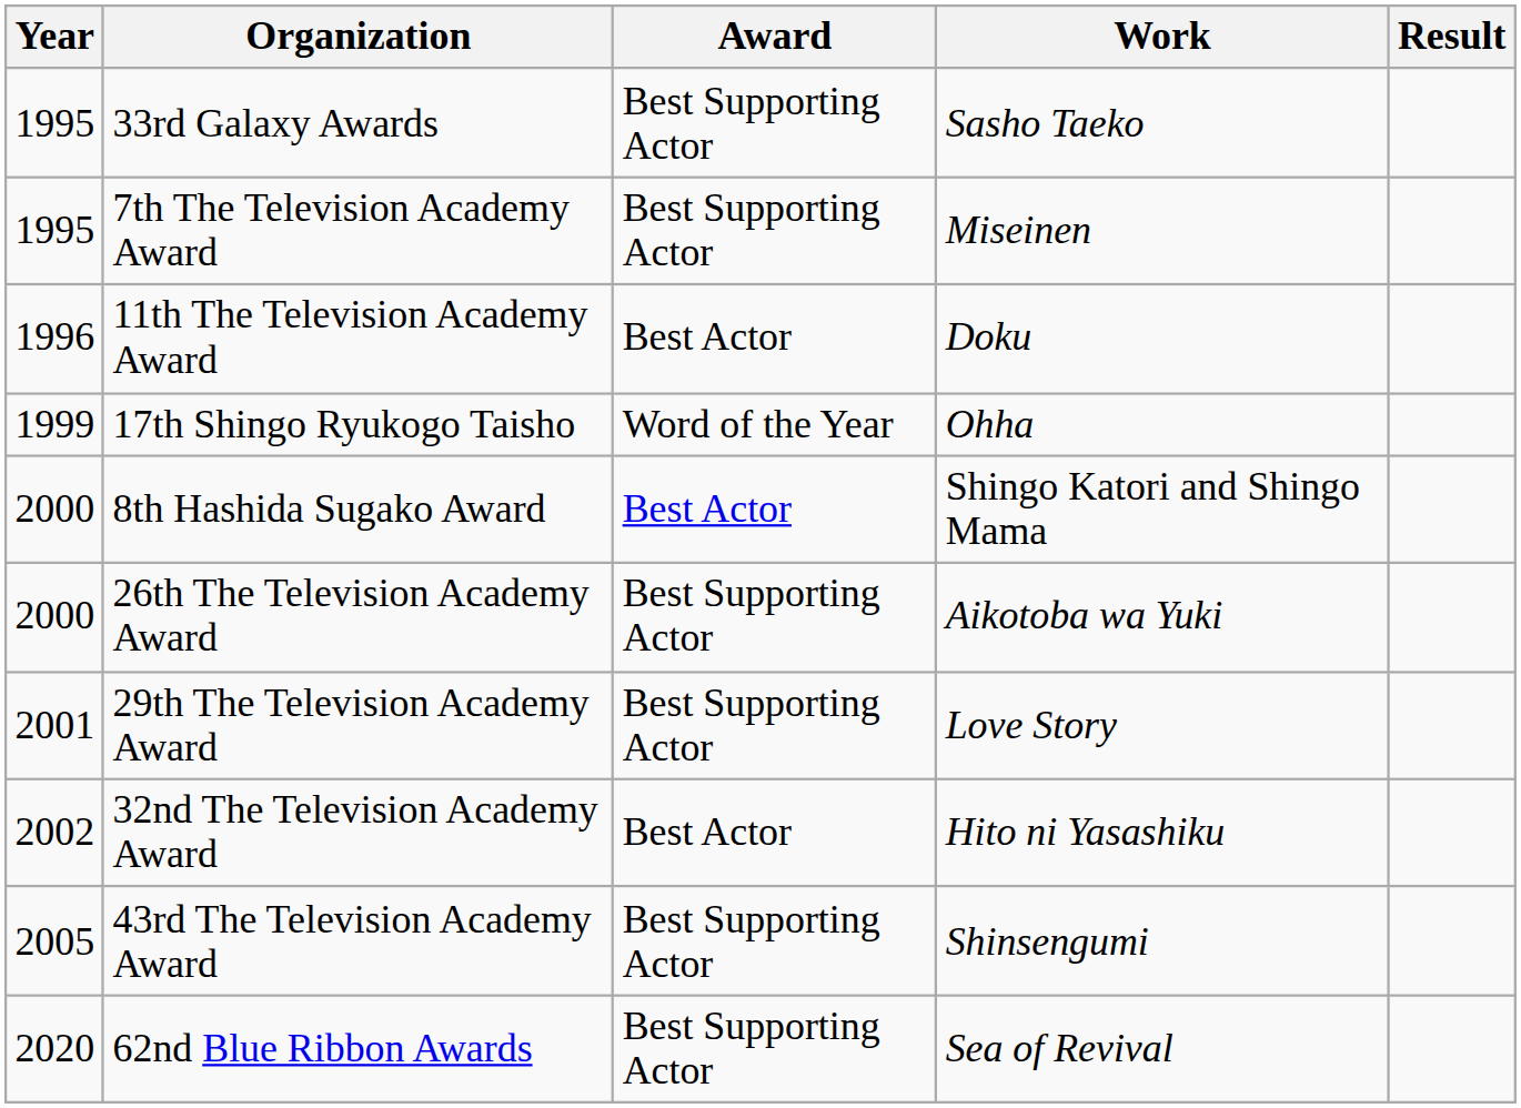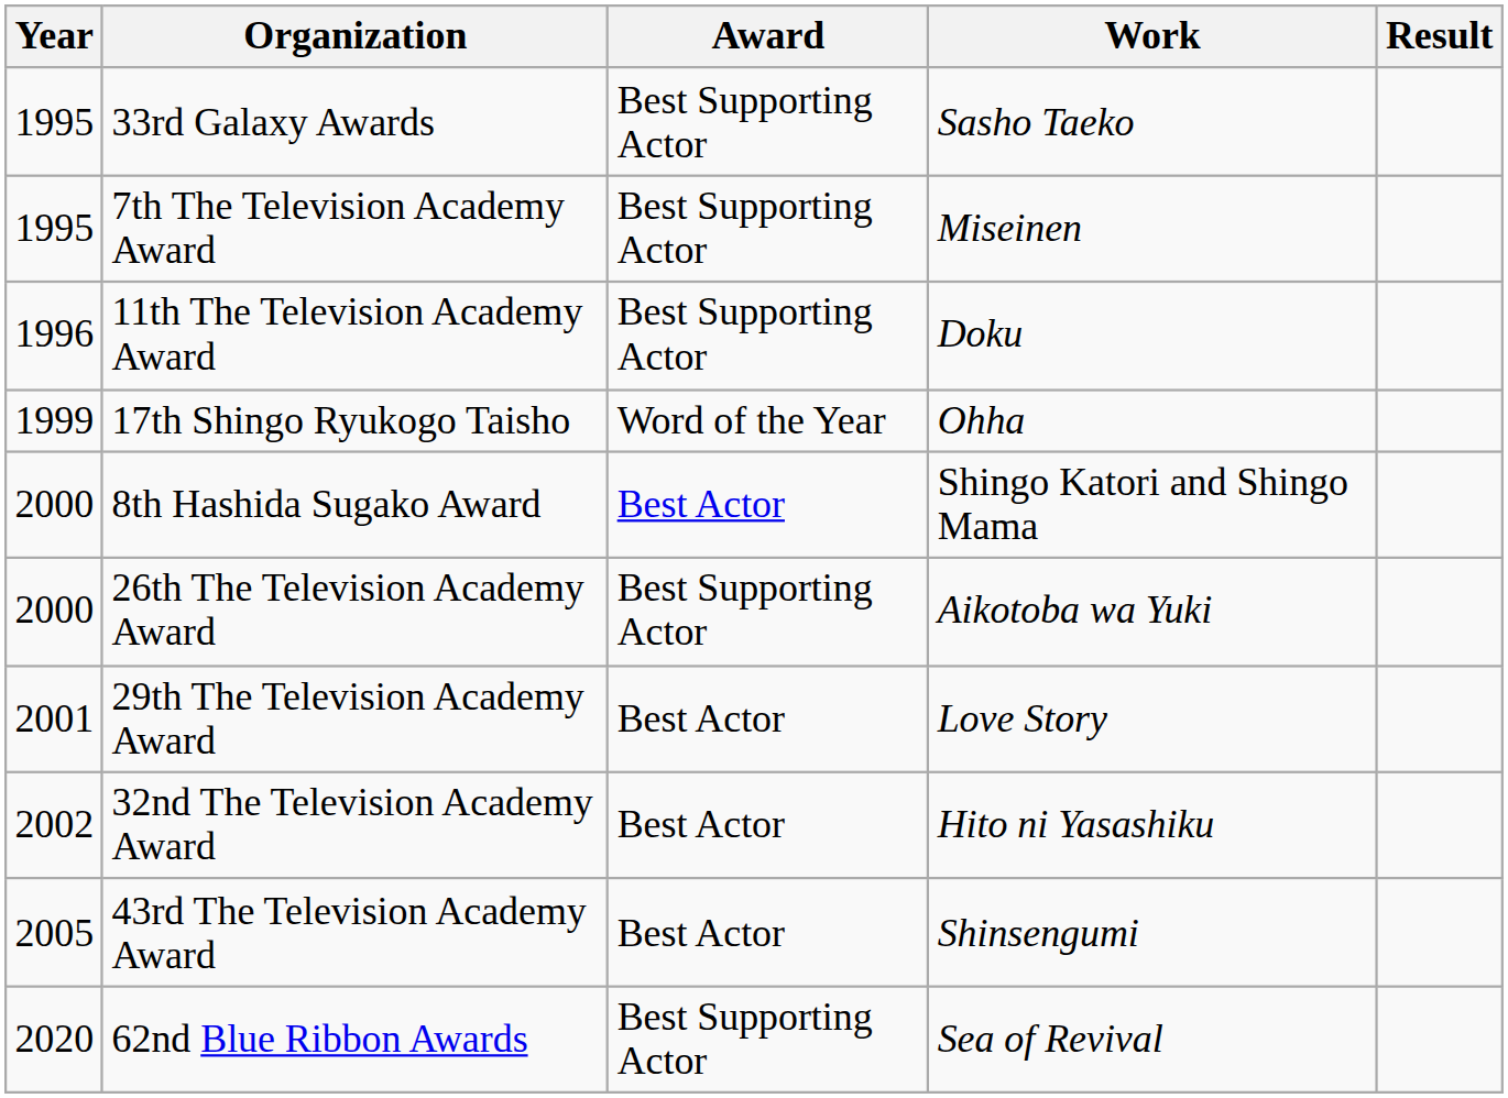11th The Television Academy Award | Award: Best Actor -> Best Supporting Actor
29th The Television Academy Award | Award: Best Supporting Actor -> Best Actor
43rd The Television Academy Award | Award: Best Supporting Actor -> Best Actor
